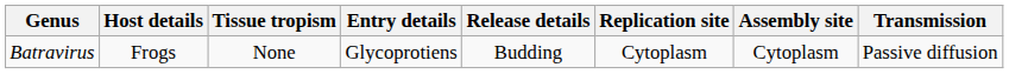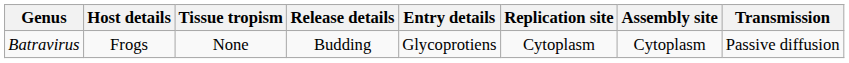columns swapped: Entry details <-> Release details
